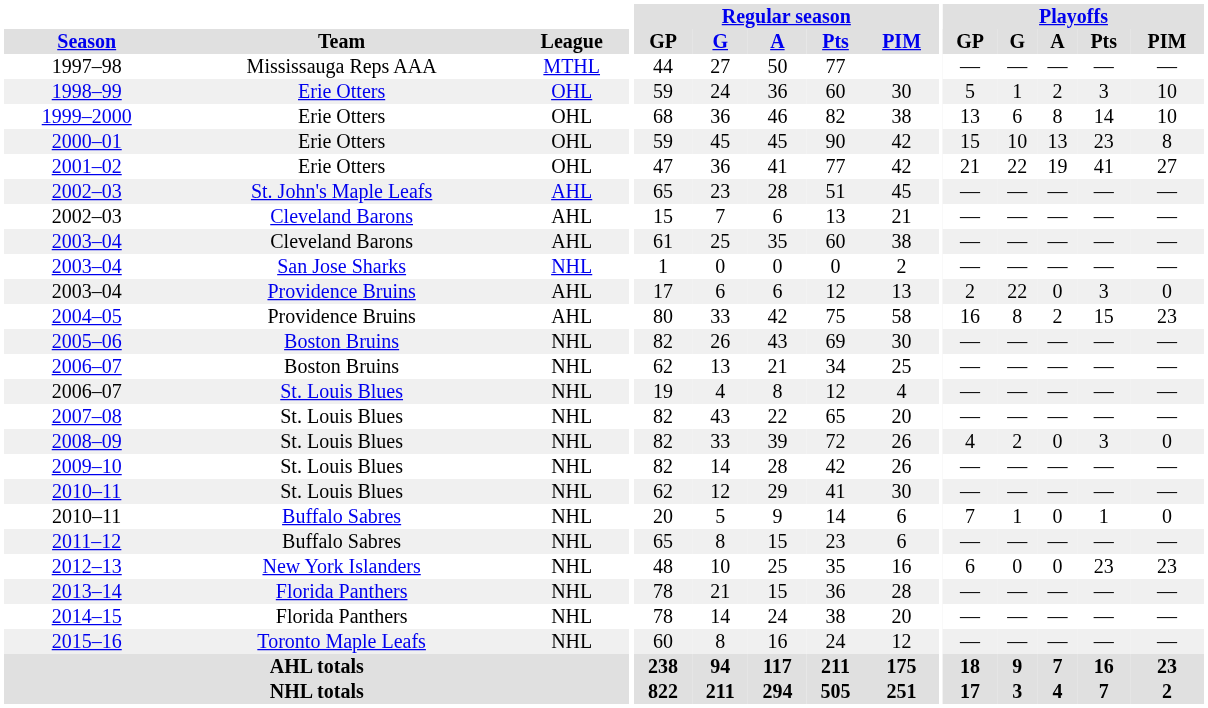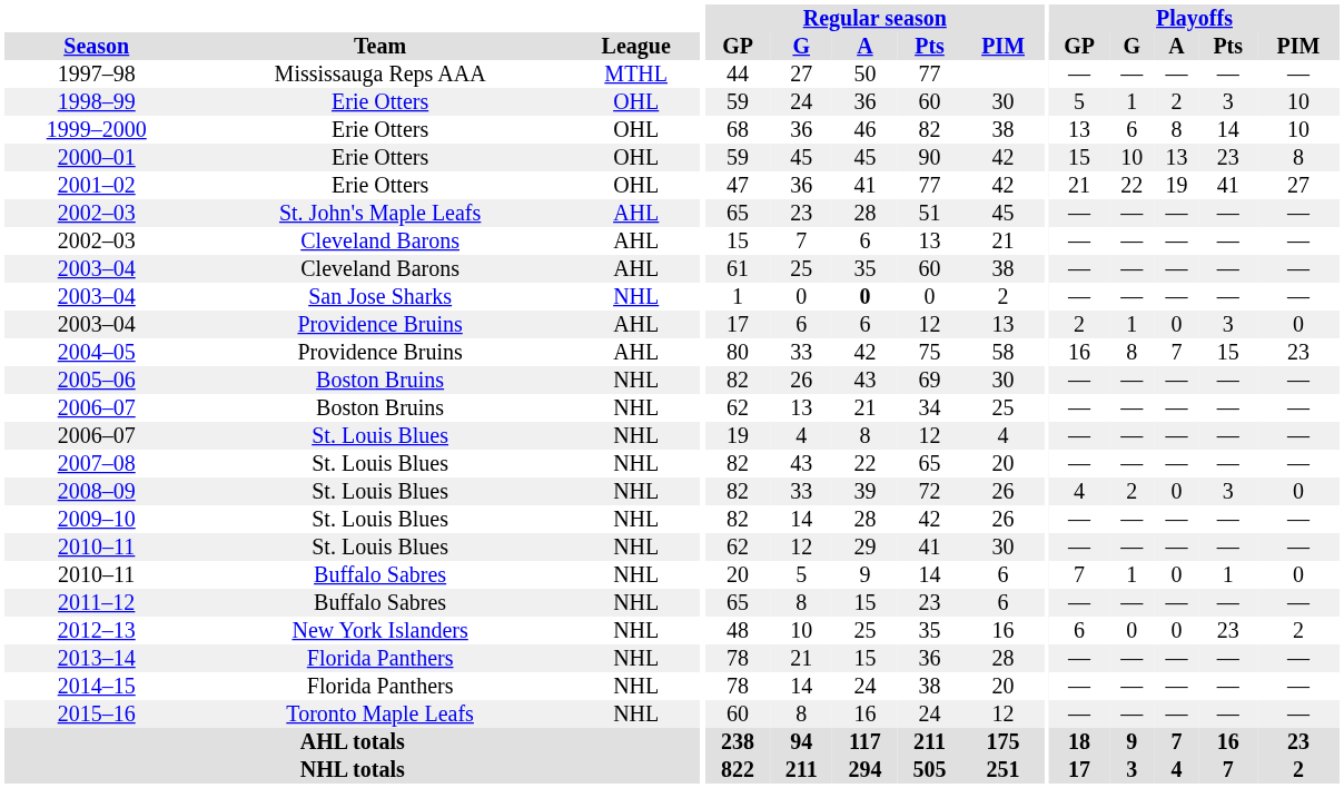2003–04 / San Jose Sharks | Regular season / A: normal -> bold
2003–04 / Providence Bruins | Playoffs / G: 22 -> 1
2004–05 | Playoffs / A: 2 -> 7
2012–13 | Playoffs / PIM: 23 -> 2
